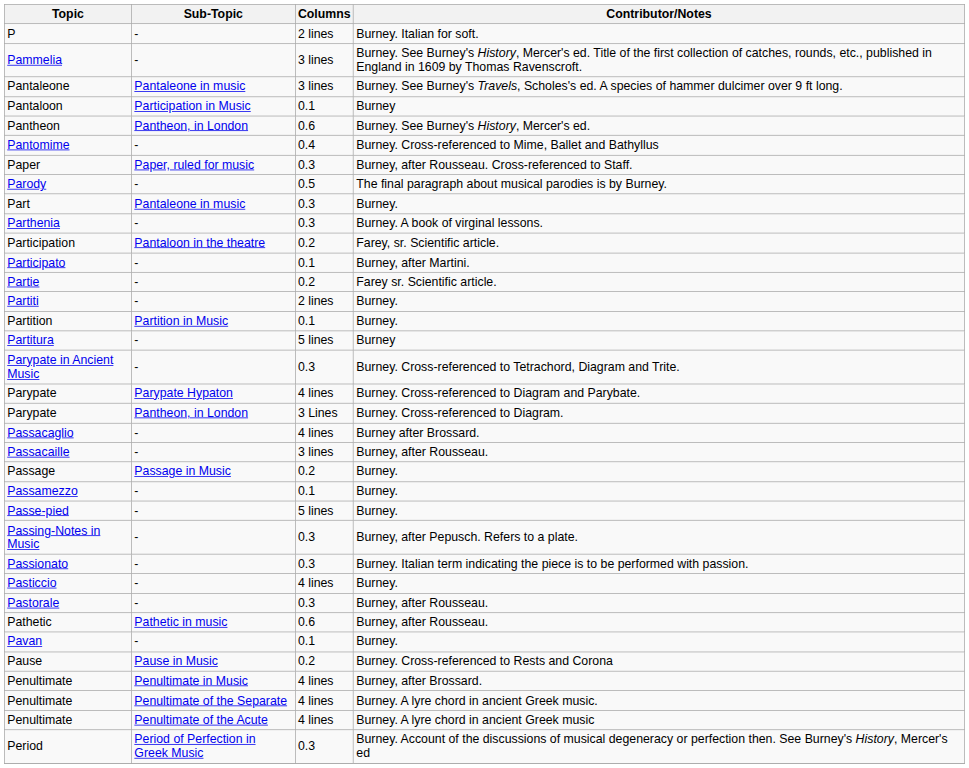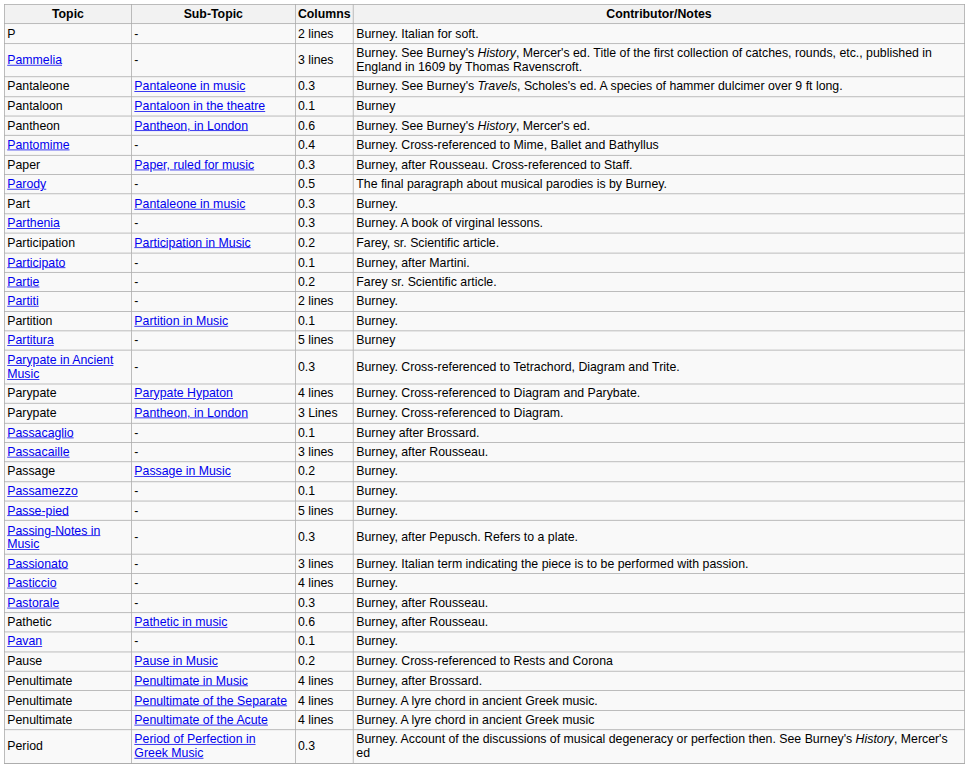Pantaleone | Columns: 3 lines -> 0.3
Pantaloon | Sub-Topic: Participation in Music -> Pantaloon in the theatre
Participation | Sub-Topic: Pantaloon in the theatre -> Participation in Music
Passacaglio | Columns: 4 lines -> 0.1
Passionato | Columns: 0.3 -> 3 lines
